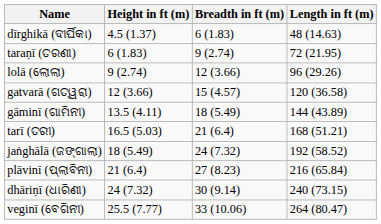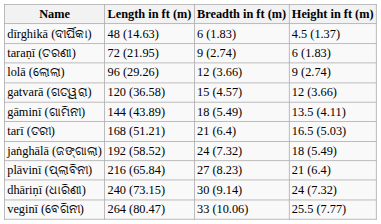columns swapped: Length in ft (m) <-> Height in ft (m)
